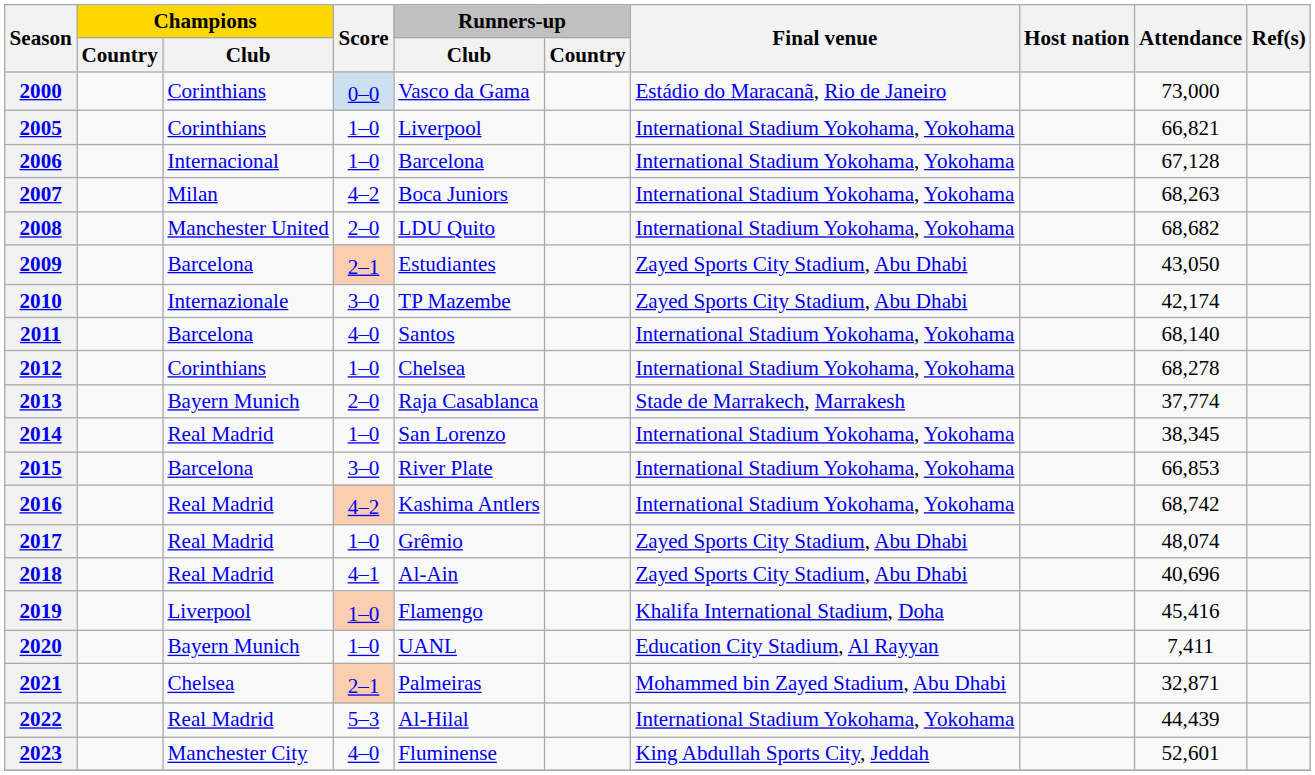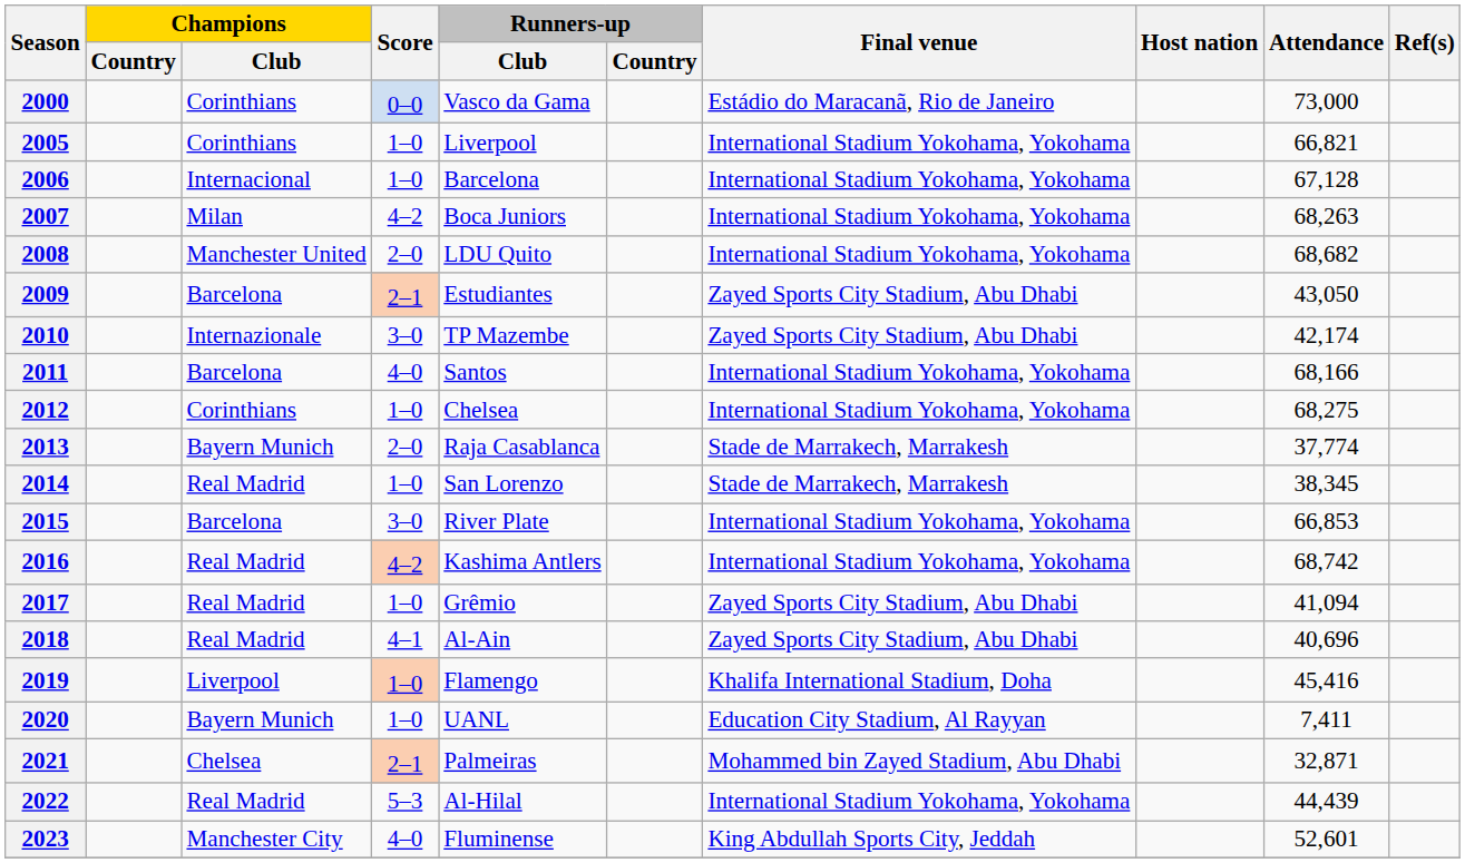2011 | Attendance: 68,140 -> 68,166
2012 | Attendance: 68,278 -> 68,275
2014 | Final venue: International Stadium Yokohama, Yokohama -> Stade de Marrakech, Marrakesh
2017 | Attendance: 48,074 -> 41,094
